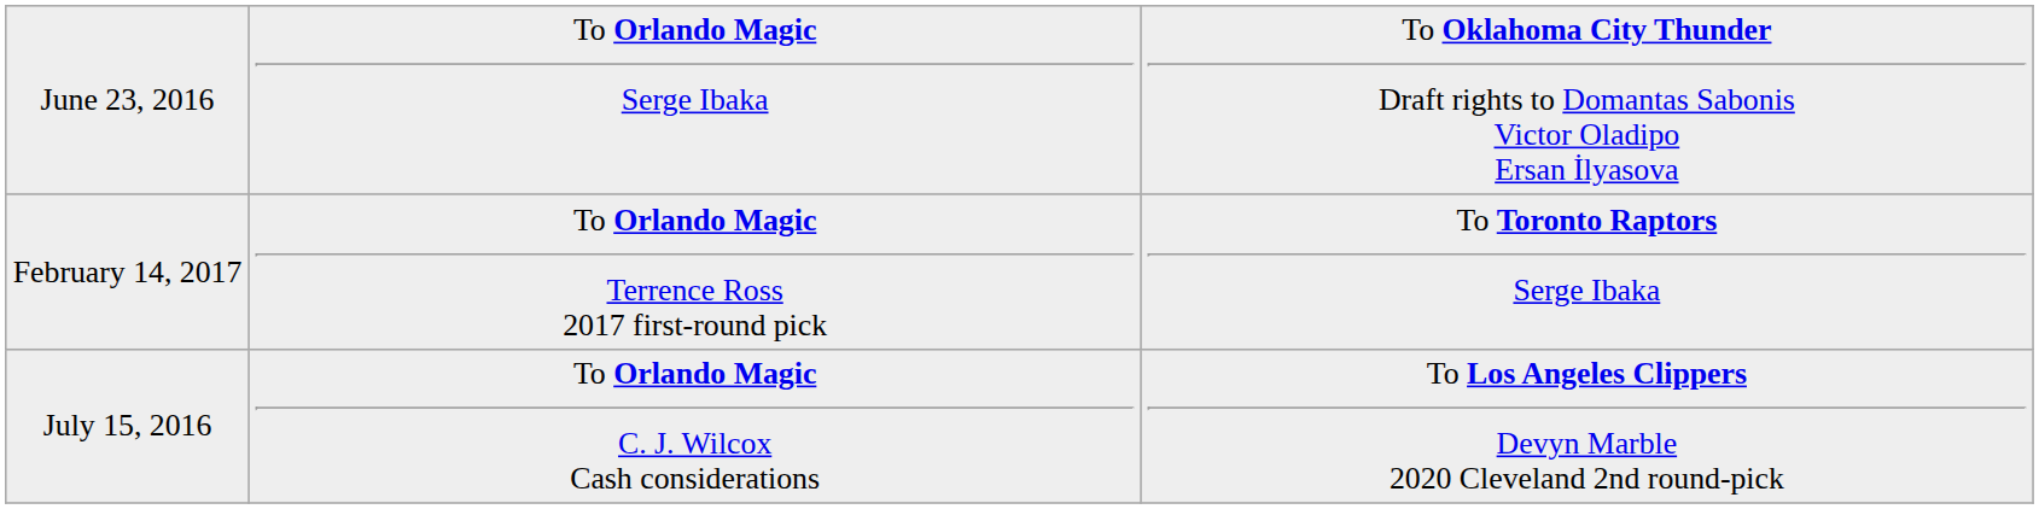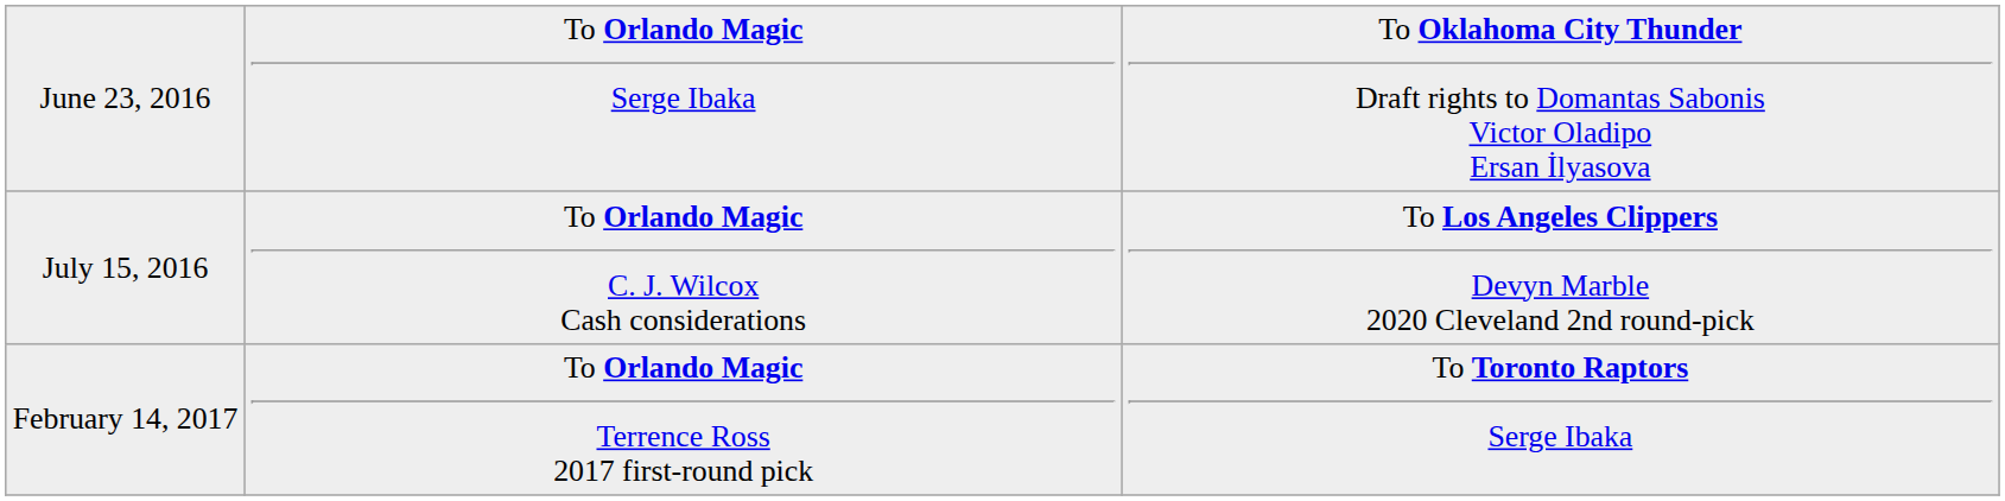rows swapped: July 15, 2016 <-> February 14, 2017
